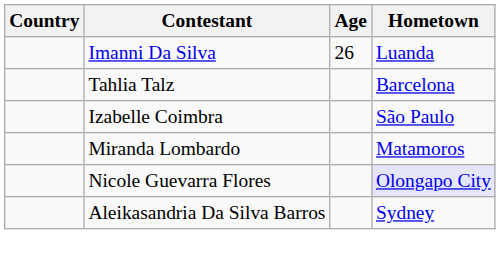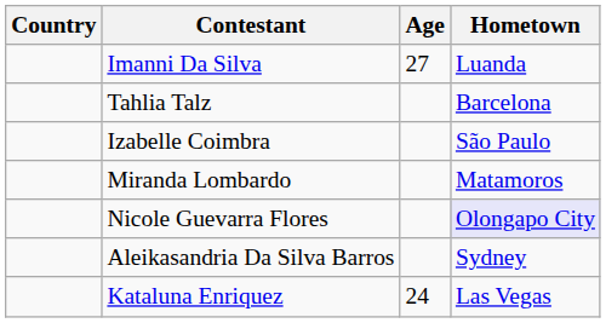Imanni Da Silva | Age: 26 -> 27
+ row: Kataluna Enriquez | 24 | Las Vegas
